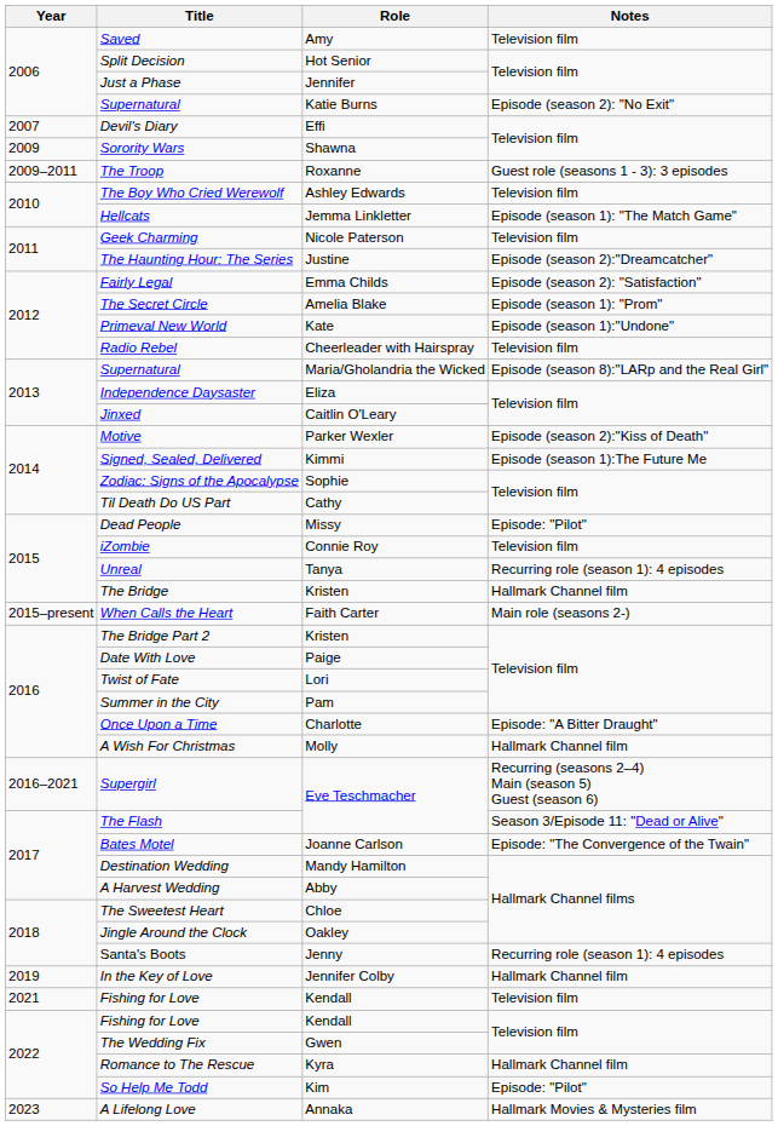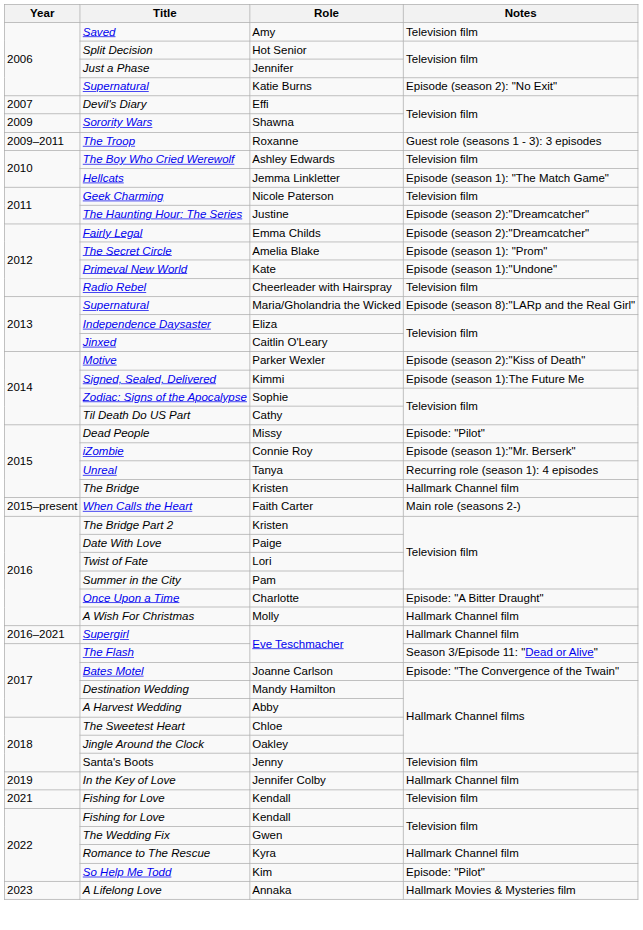Fairly Legal | Notes: Episode (season 2): "Satisfaction" -> Episode (season 2):"Dreamcatcher"
iZombie | Notes: Television film -> Episode (season 1):"Mr. Berserk"
Supergirl | Notes: Recurring (seasons 2–4) Main (season 5) Guest (season 6) -> Hallmark Channel film
Santa's Boots | Notes: Recurring role (season 1): 4 episodes -> Television film
